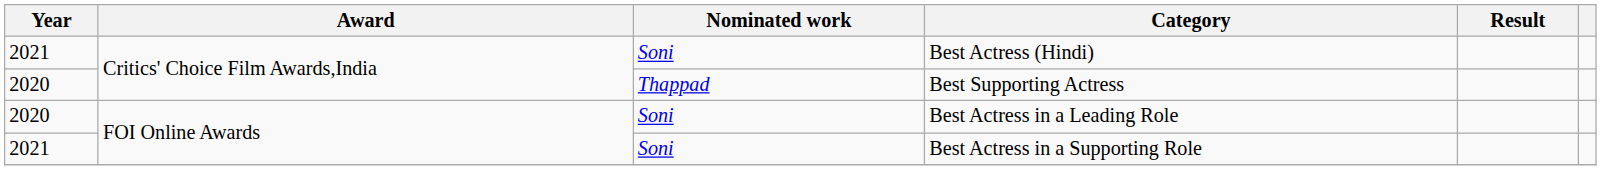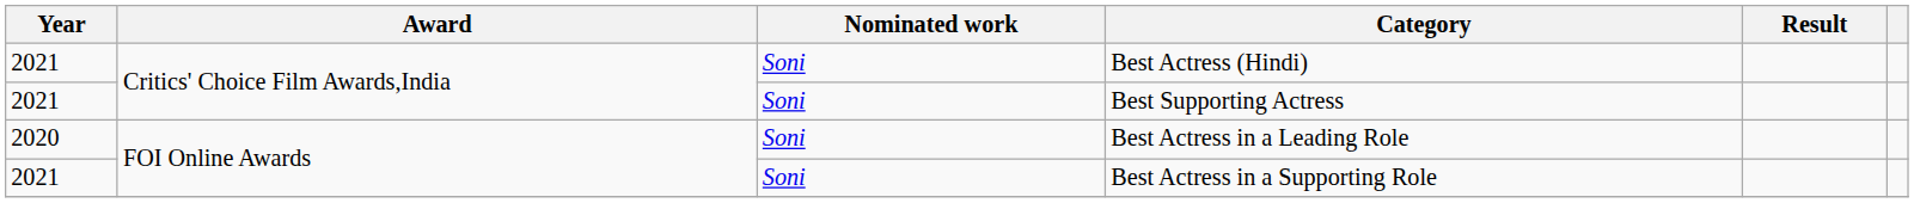Best Supporting Actress | Year: 2020 -> 2021
Best Supporting Actress | Nominated work: Thappad -> Soni
